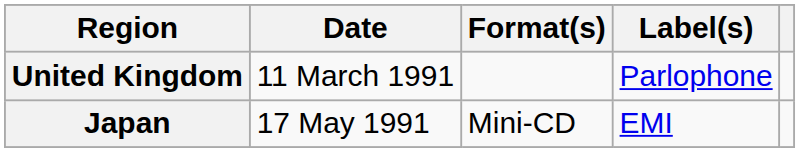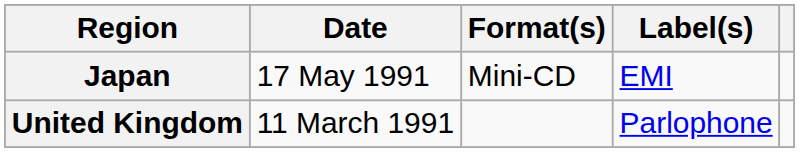rows swapped: United Kingdom <-> Japan
